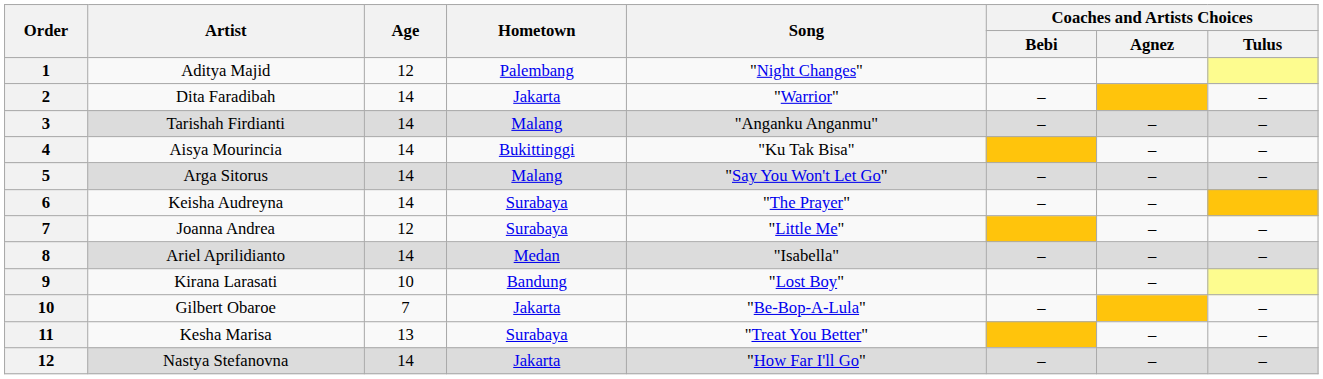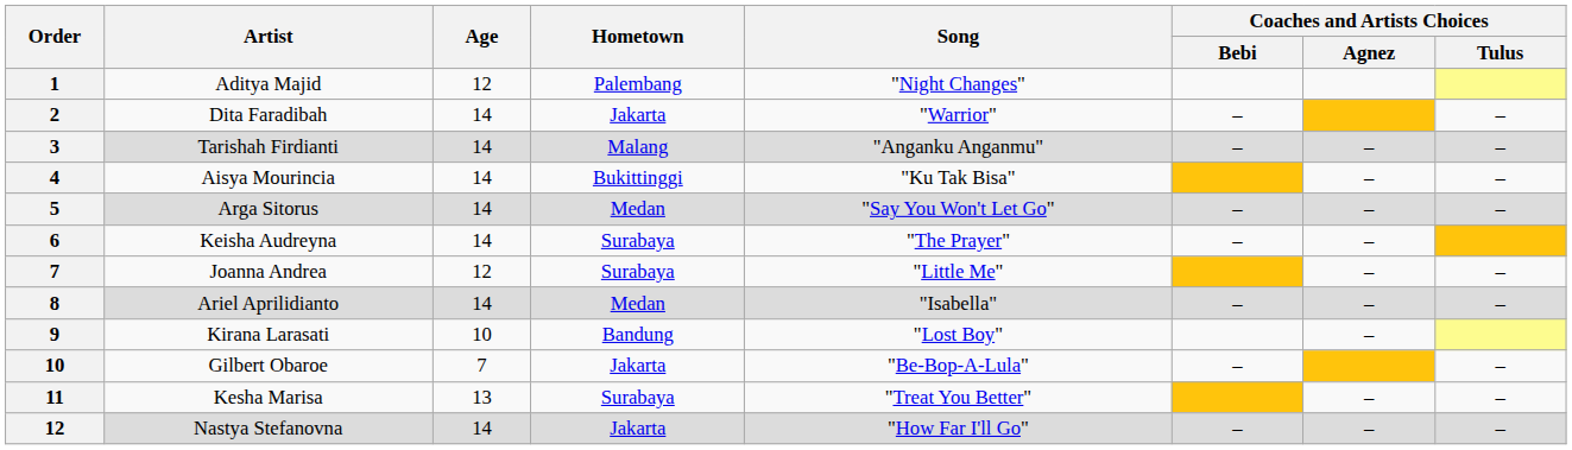Arga Sitorus | Hometown: Malang -> Medan
